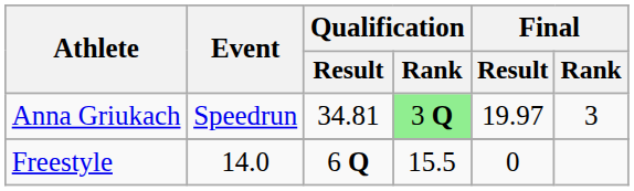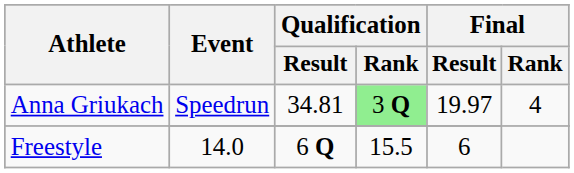Anna Griukach / Speedrun | Final / Rank: 3 -> 4
Freestyle | Final / Result: 0 -> 6
